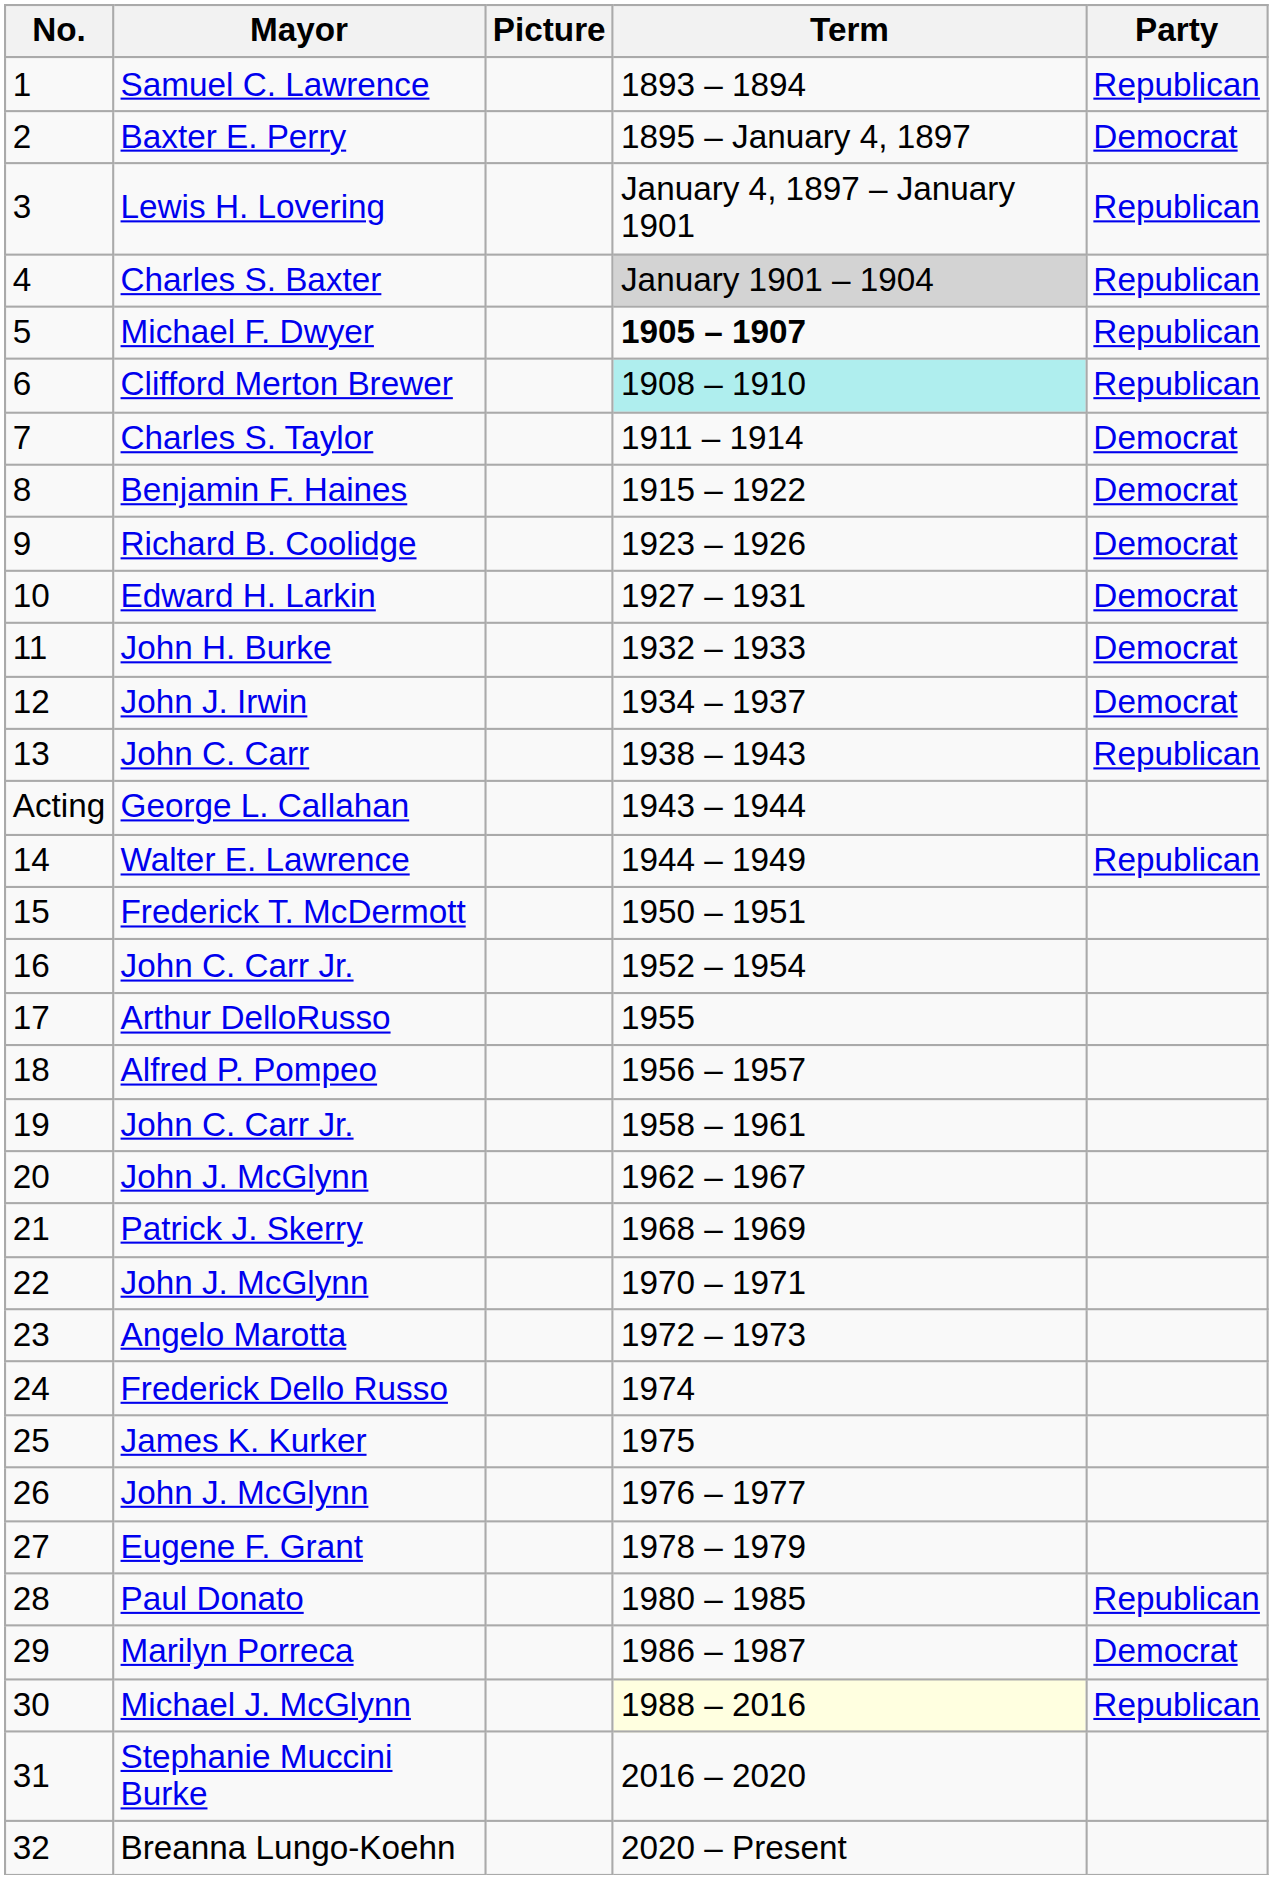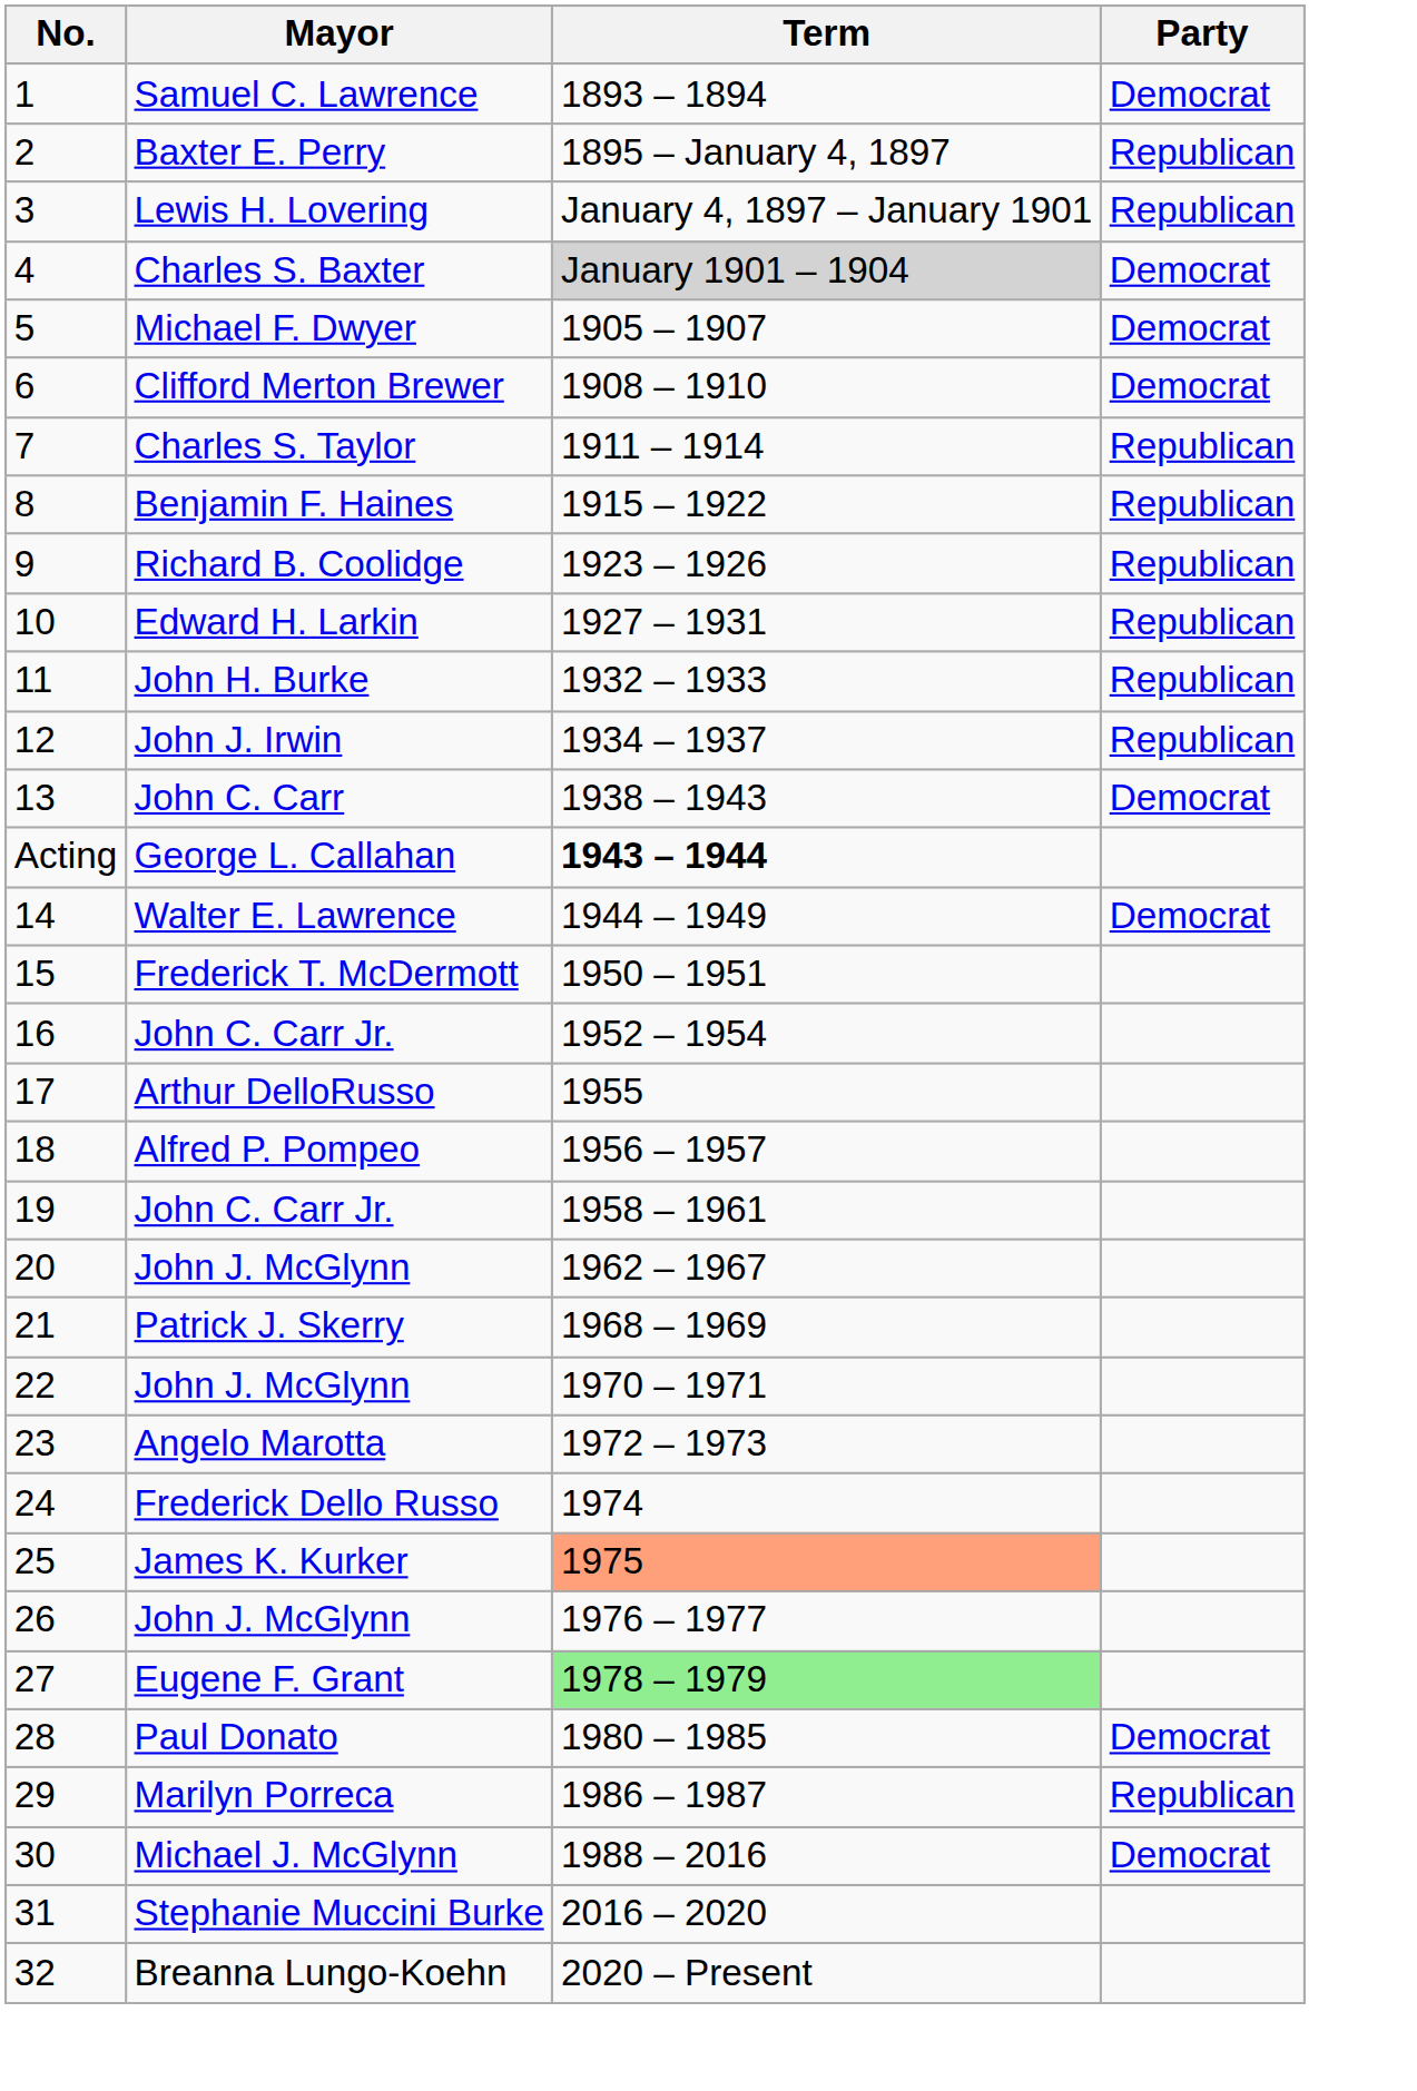- column: Picture
Samuel C. Lawrence | Party: Republican -> Democrat
Baxter E. Perry | Party: Democrat -> Republican
Charles S. Baxter | Party: Republican -> Democrat
Michael F. Dwyer | Term: bold -> normal
Michael F. Dwyer | Party: Republican -> Democrat
Clifford Merton Brewer | Term: paleturquoise background -> no background
Clifford Merton Brewer | Party: Republican -> Democrat
Charles S. Taylor | Party: Democrat -> Republican
Benjamin F. Haines | Party: Democrat -> Republican
Richard B. Coolidge | Party: Democrat -> Republican
Edward H. Larkin | Party: Democrat -> Republican
John H. Burke | Party: Democrat -> Republican
John J. Irwin | Party: Democrat -> Republican
John C. Carr | Party: Republican -> Democrat
George L. Callahan | Term: normal -> bold
Walter E. Lawrence | Party: Republican -> Democrat
James K. Kurker | Term: no background -> lightsalmon background
Eugene F. Grant | Term: no background -> lightgreen background
Paul Donato | Party: Republican -> Democrat
Marilyn Porreca | Party: Democrat -> Republican
Michael J. McGlynn | Term: lightyellow background -> no background
Michael J. McGlynn | Party: Republican -> Democrat
